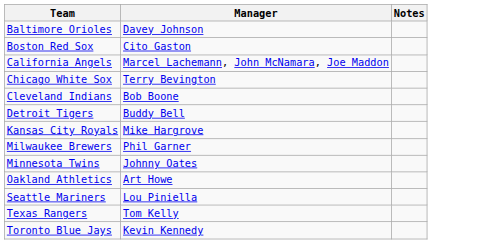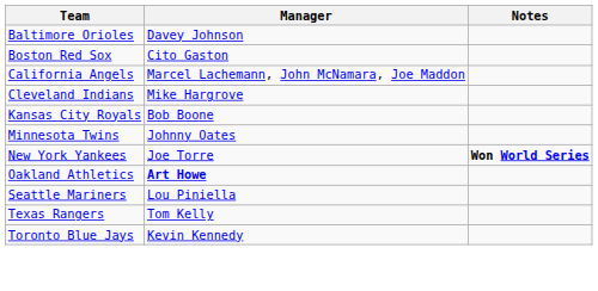- row: Chicago White Sox | Terry Bevington
Cleveland Indians | Manager: Bob Boone -> Mike Hargrove
- row: Detroit Tigers | Buddy Bell
Kansas City Royals | Manager: Mike Hargrove -> Bob Boone
- row: Milwaukee Brewers | Phil Garner
+ row: New York Yankees | Joe Torre | Won World Series
Oakland Athletics | Manager: normal -> bold
